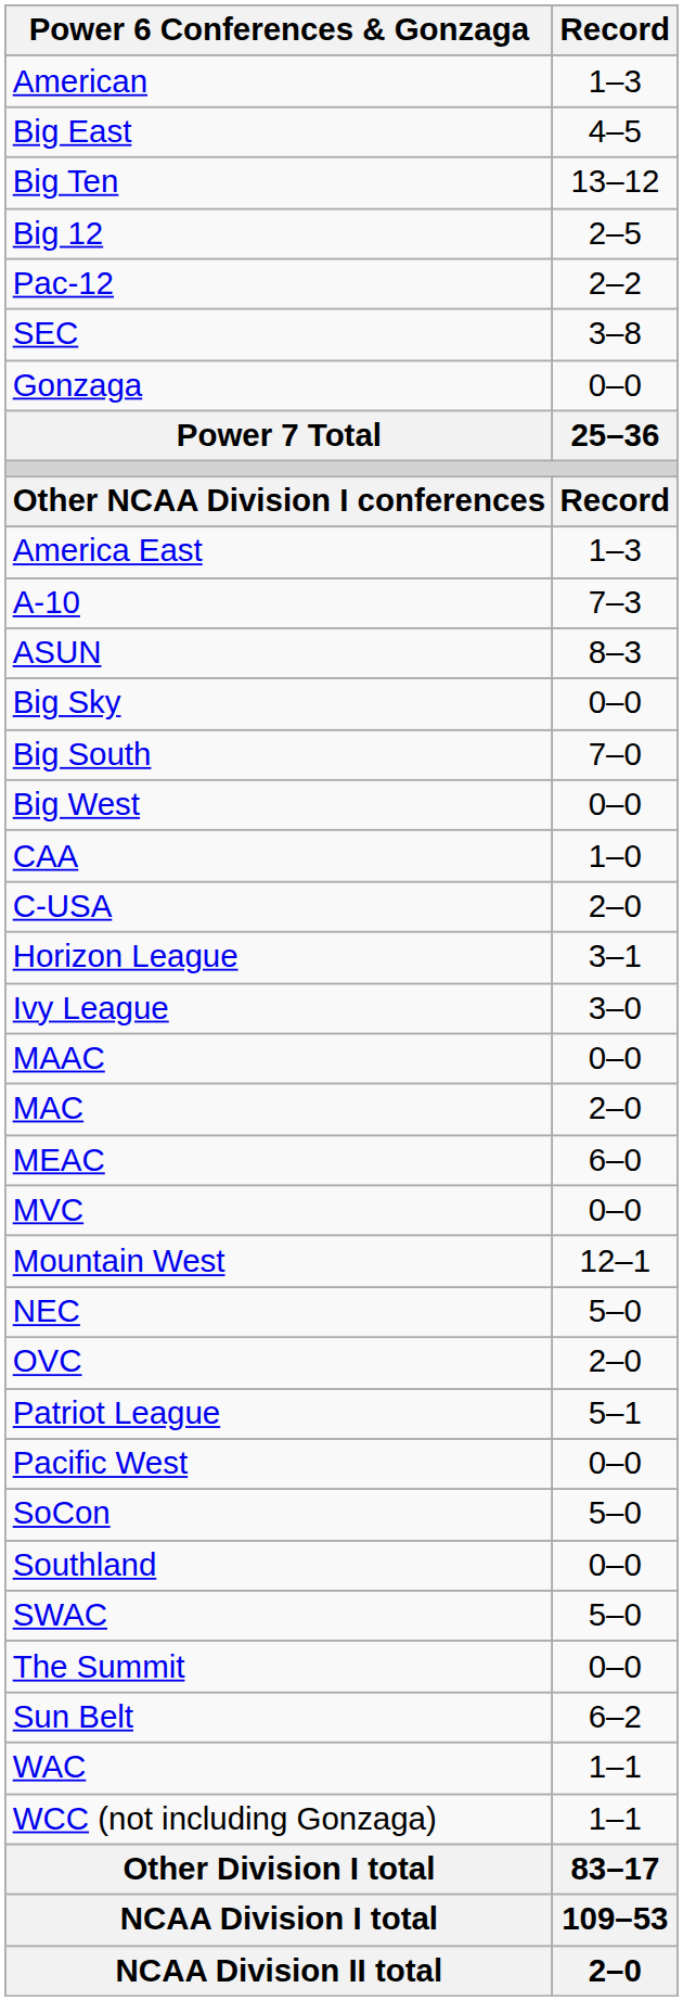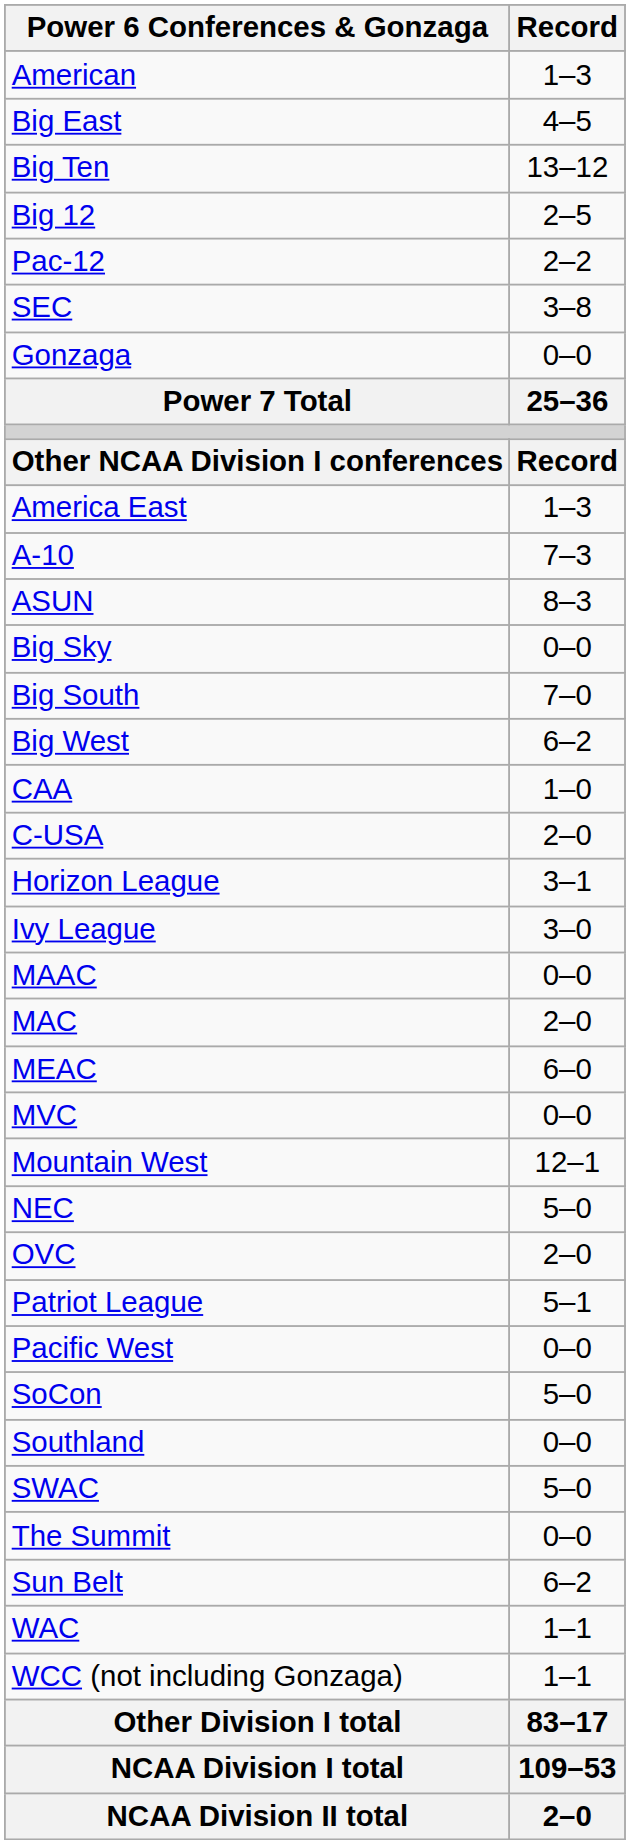Big West | Record: 0–0 -> 6–2
